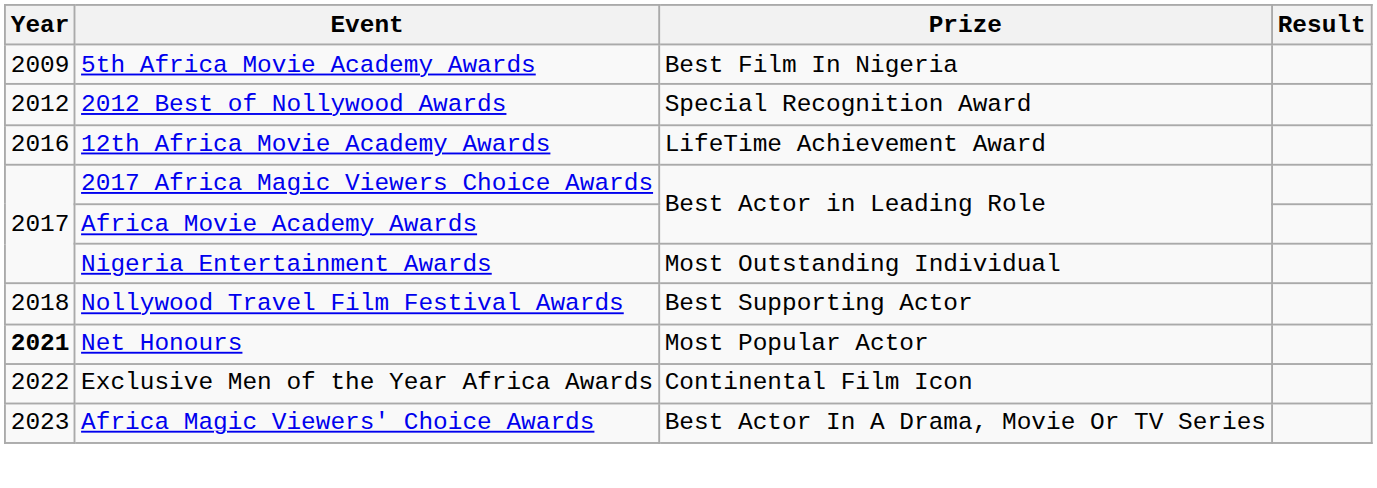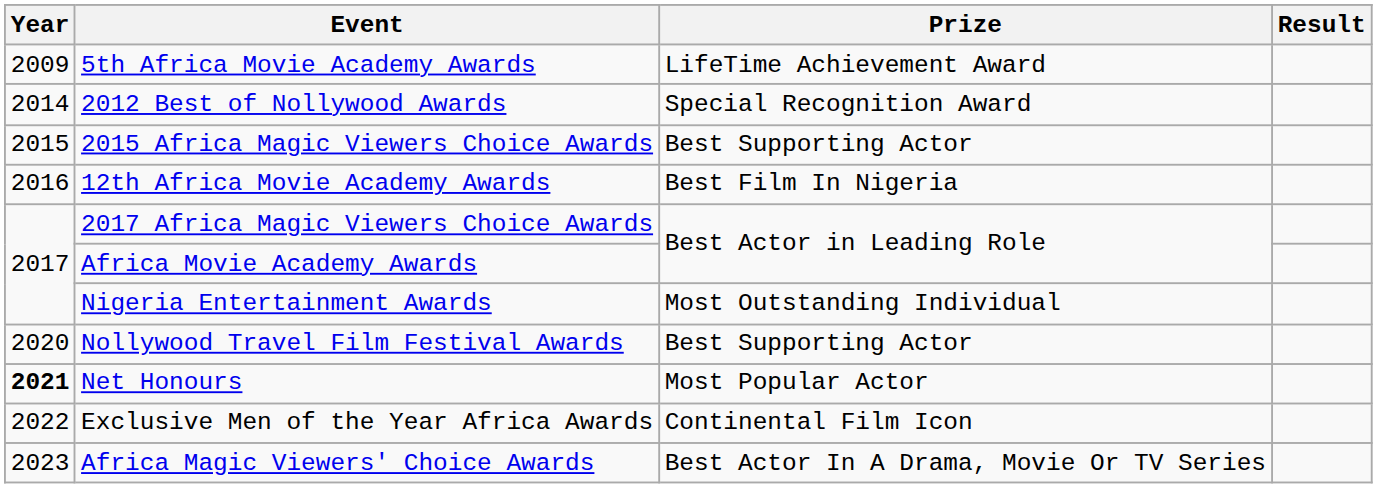5th Africa Movie Academy Awards | Prize: Best Film In Nigeria -> LifeTime Achievement Award
2012 Best of Nollywood Awards | Year: 2012 -> 2014
+ row: 2015 | 2015 Africa Magic Viewers Choice Awards | Best Supporting Actor
12th Africa Movie Academy Awards | Prize: LifeTime Achievement Award -> Best Film In Nigeria
Nollywood Travel Film Festival Awards | Year: 2018 -> 2020
